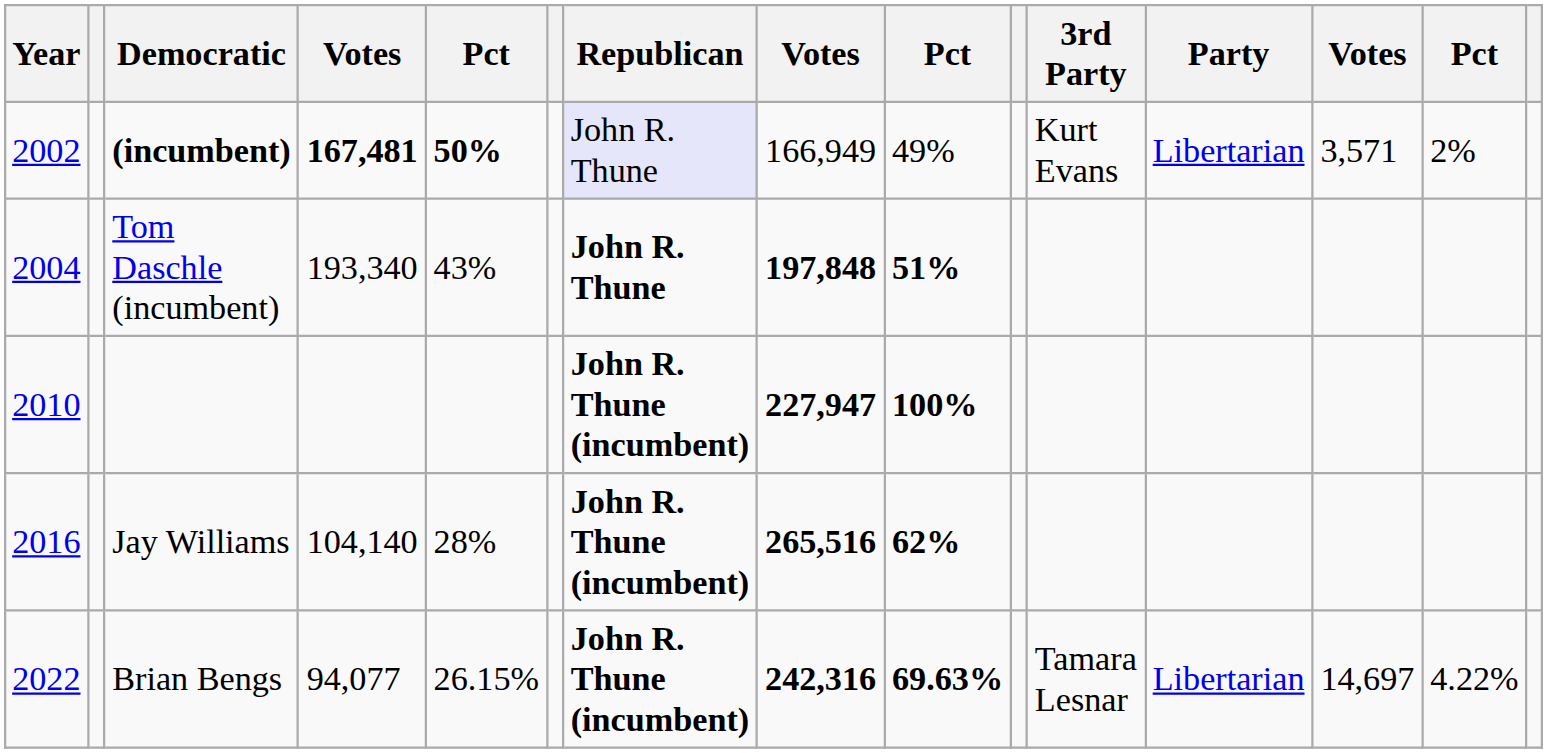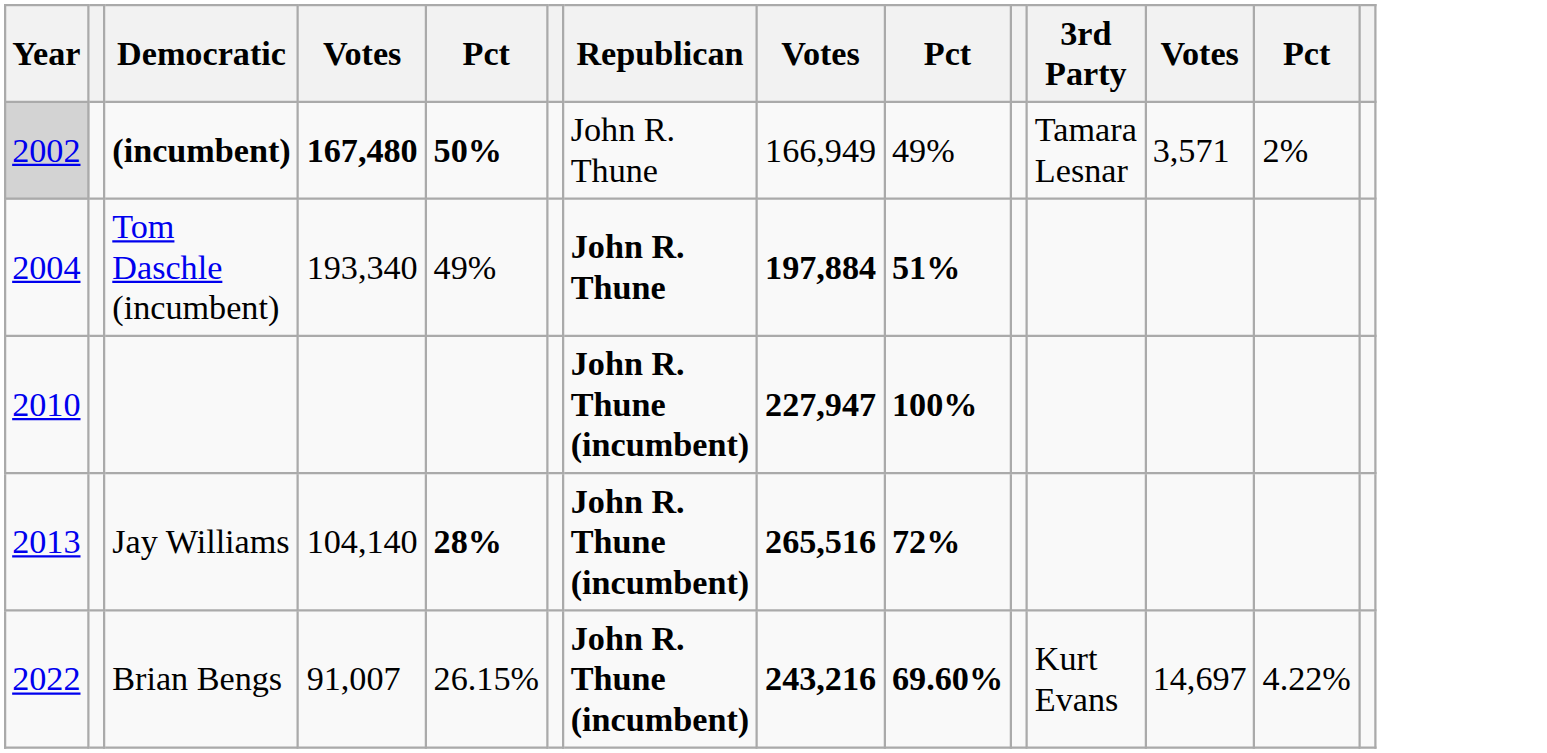- column: Party | Libertarian | Libertarian
(incumbent) | Year: no background -> lightgrey background
(incumbent) | column 4: 167,481 -> 167,480
(incumbent) | Republican: lavender background -> no background
(incumbent) | 3rd Party: Kurt Evans -> Tamara Lesnar
Tom Daschle (incumbent) | column 5: 43% -> 49%
Tom Daschle (incumbent) | column 8: 197,848 -> 197,884
Jay Williams | Year: 2016 -> 2013
Jay Williams | column 5: normal -> bold
Jay Williams | column 9: 62% -> 72%
Brian Bengs | column 4: 94,077 -> 91,007
Brian Bengs | column 8: 242,316 -> 243,216
Brian Bengs | column 9: 69.63% -> 69.60%
Brian Bengs | 3rd Party: Tamara Lesnar -> Kurt Evans
